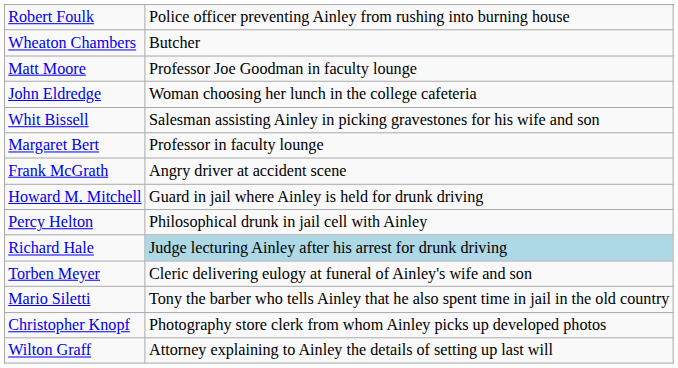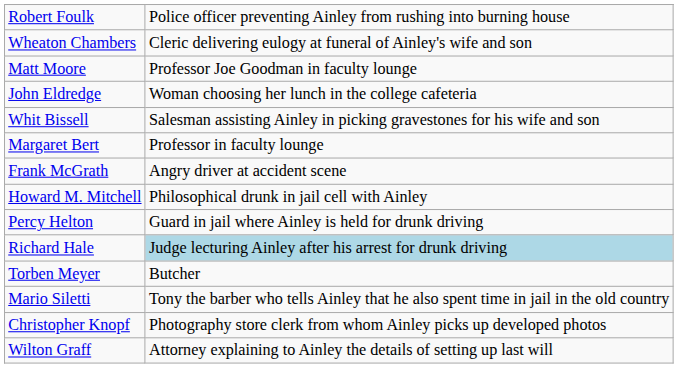Wheaton Chambers | column 2: Butcher -> Cleric delivering eulogy at funeral of Ainley's wife and son
Howard M. Mitchell | column 2: Guard in jail where Ainley is held for drunk driving -> Philosophical drunk in jail cell with Ainley
Percy Helton | column 2: Philosophical drunk in jail cell with Ainley -> Guard in jail where Ainley is held for drunk driving
Torben Meyer | column 2: Cleric delivering eulogy at funeral of Ainley's wife and son -> Butcher
